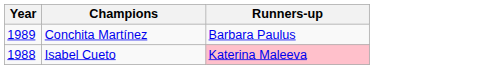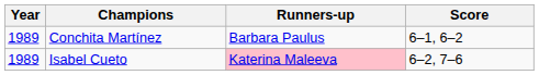+ column: Score | 6–1, 6–2 | 6–2, 7–6
Isabel Cueto | Year: 1988 -> 1989
